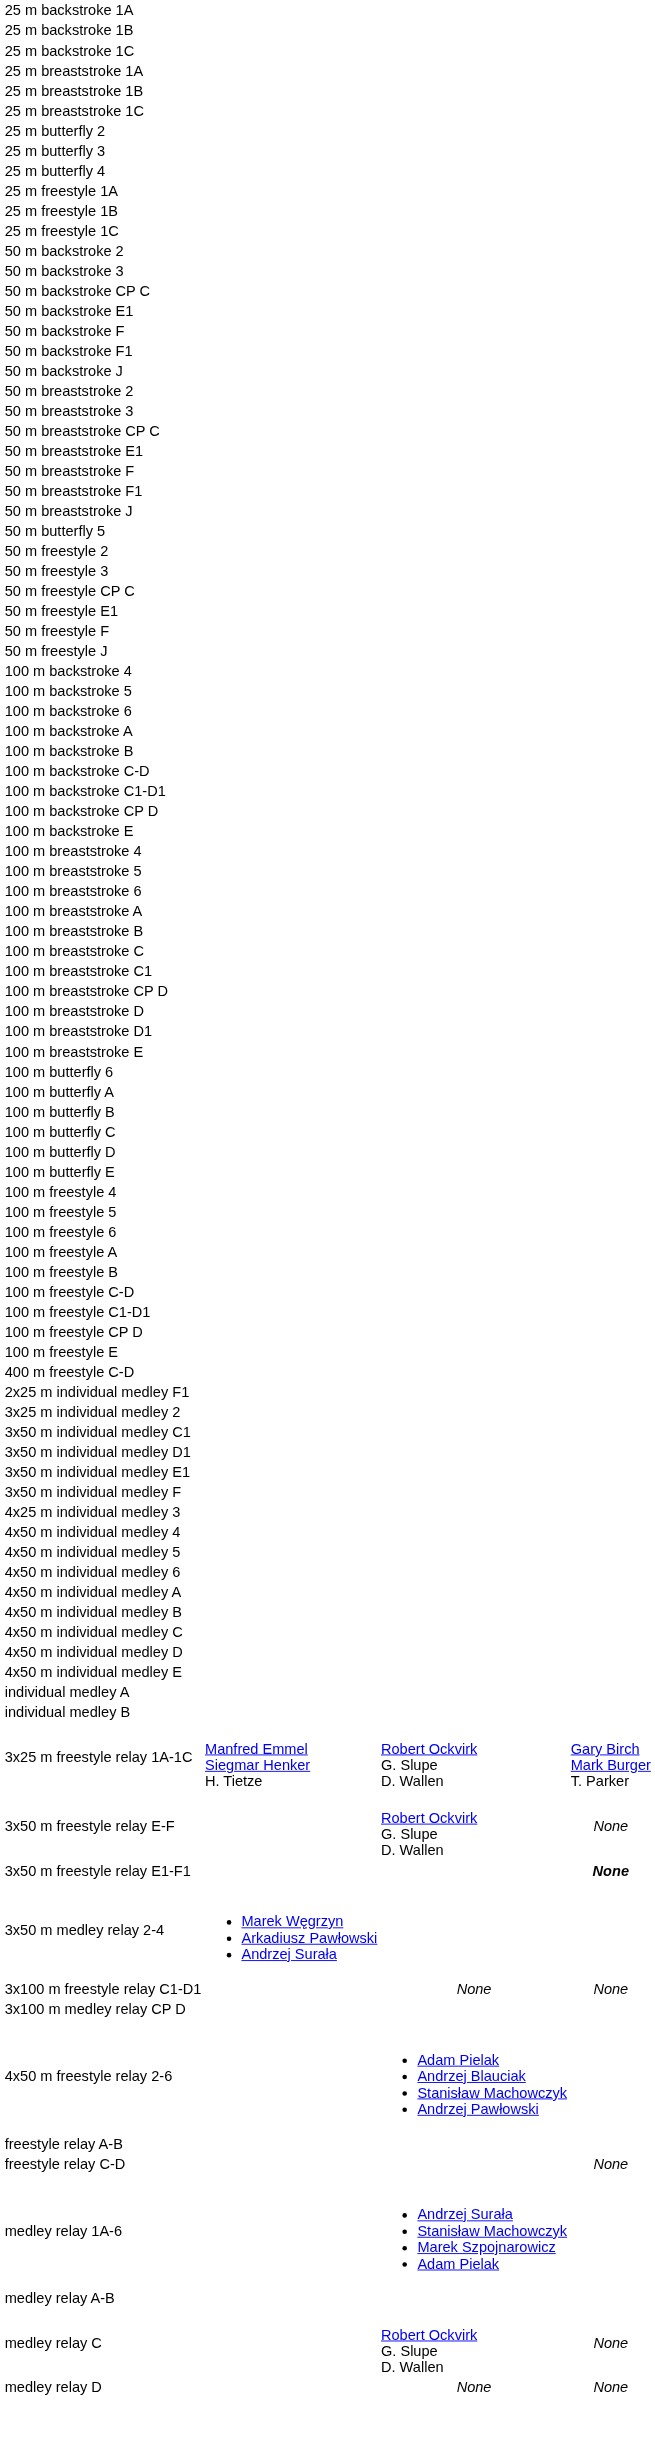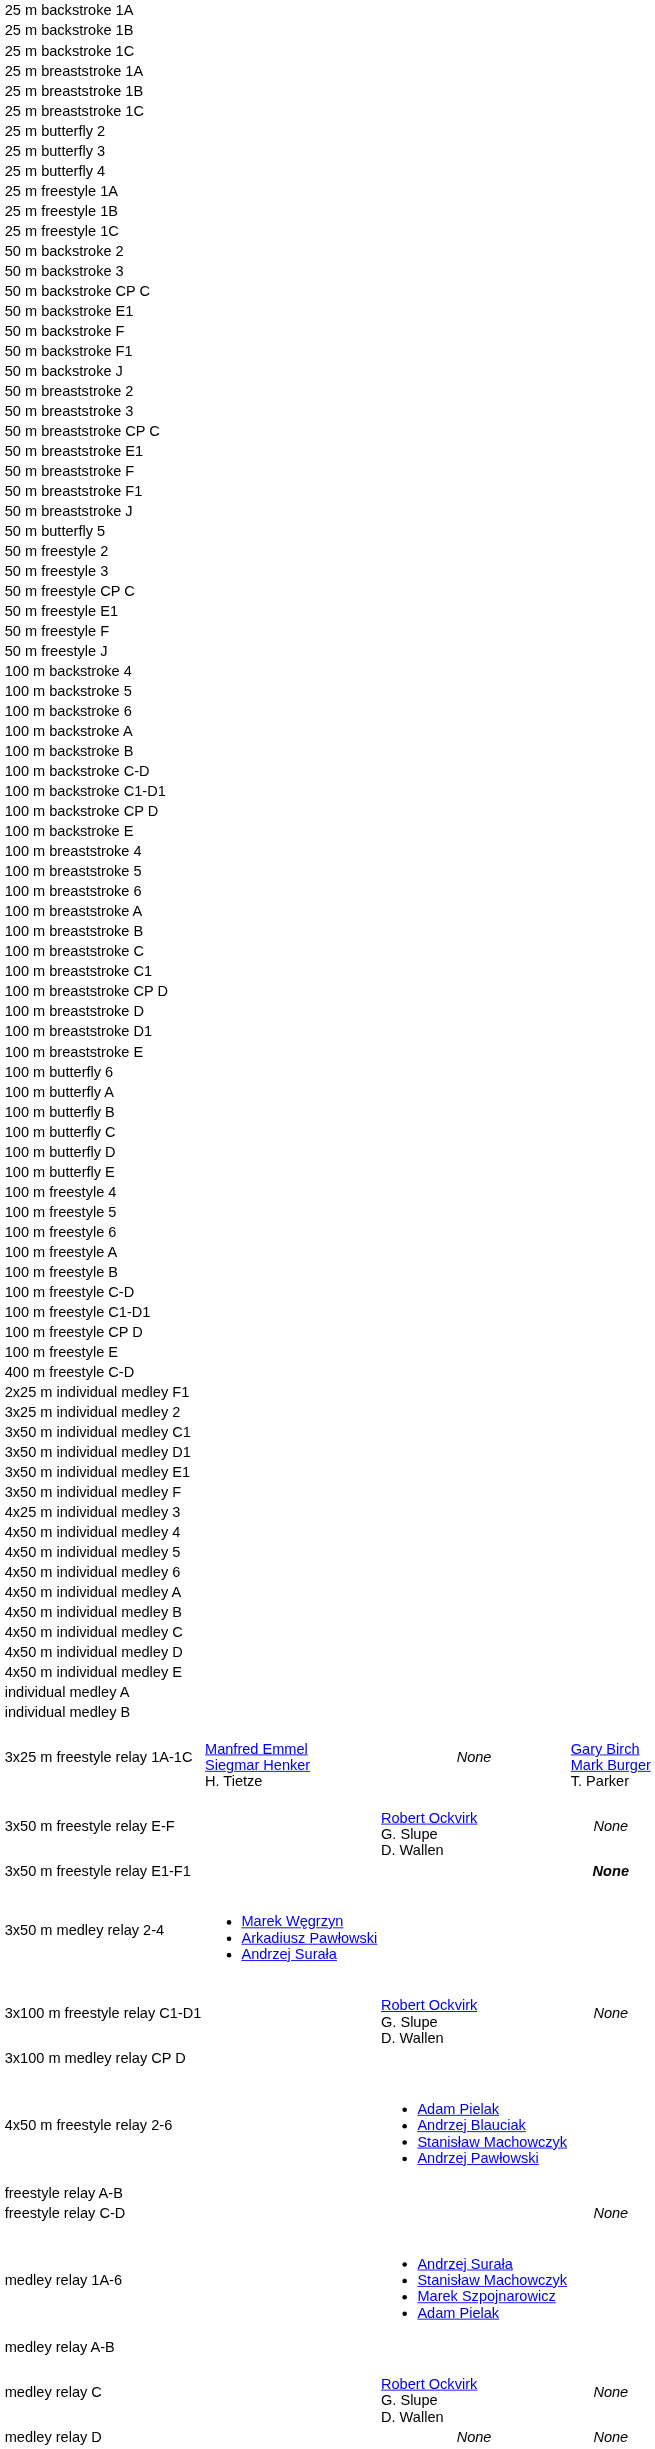3x25 m freestyle relay 1A-1C | column 3: Robert Ockvirk G. Slupe D. Wallen -> None
3x100 m freestyle relay C1-D1 | column 3: None -> Robert Ockvirk G. Slupe D. Wallen
